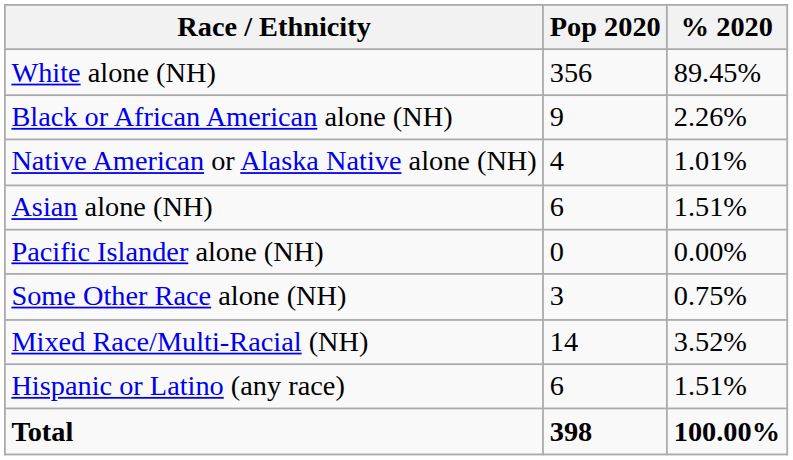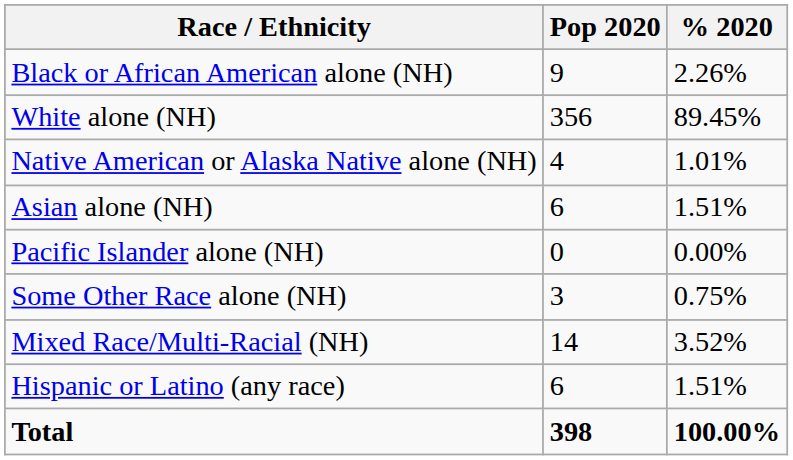rows swapped: White alone (NH) <-> Black or African American alone (NH)
